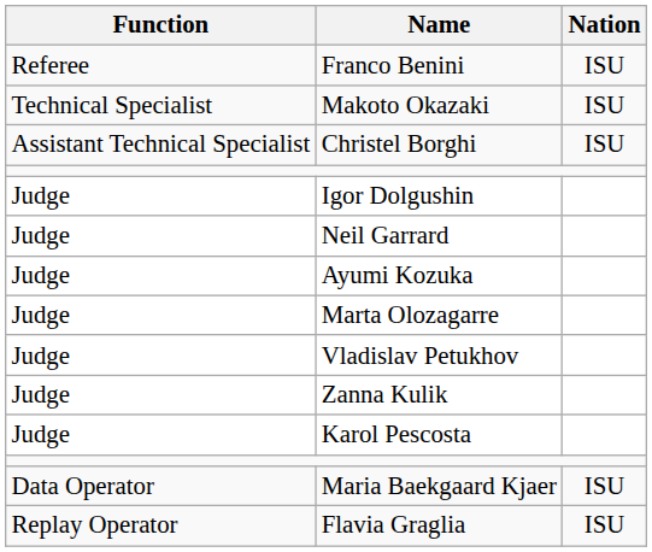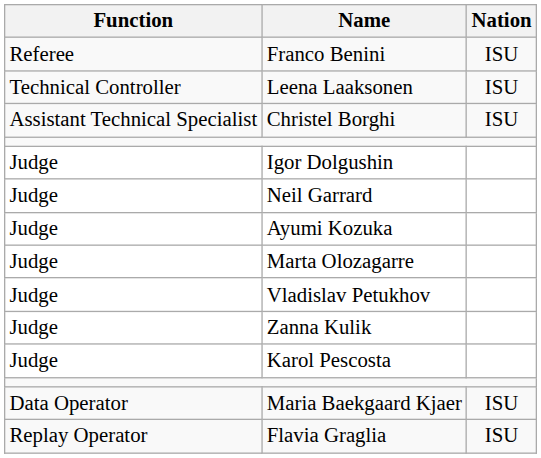+ row: Technical Controller | Leena Laaksonen | ISU
- row: Technical Specialist | Makoto Okazaki | ISU
